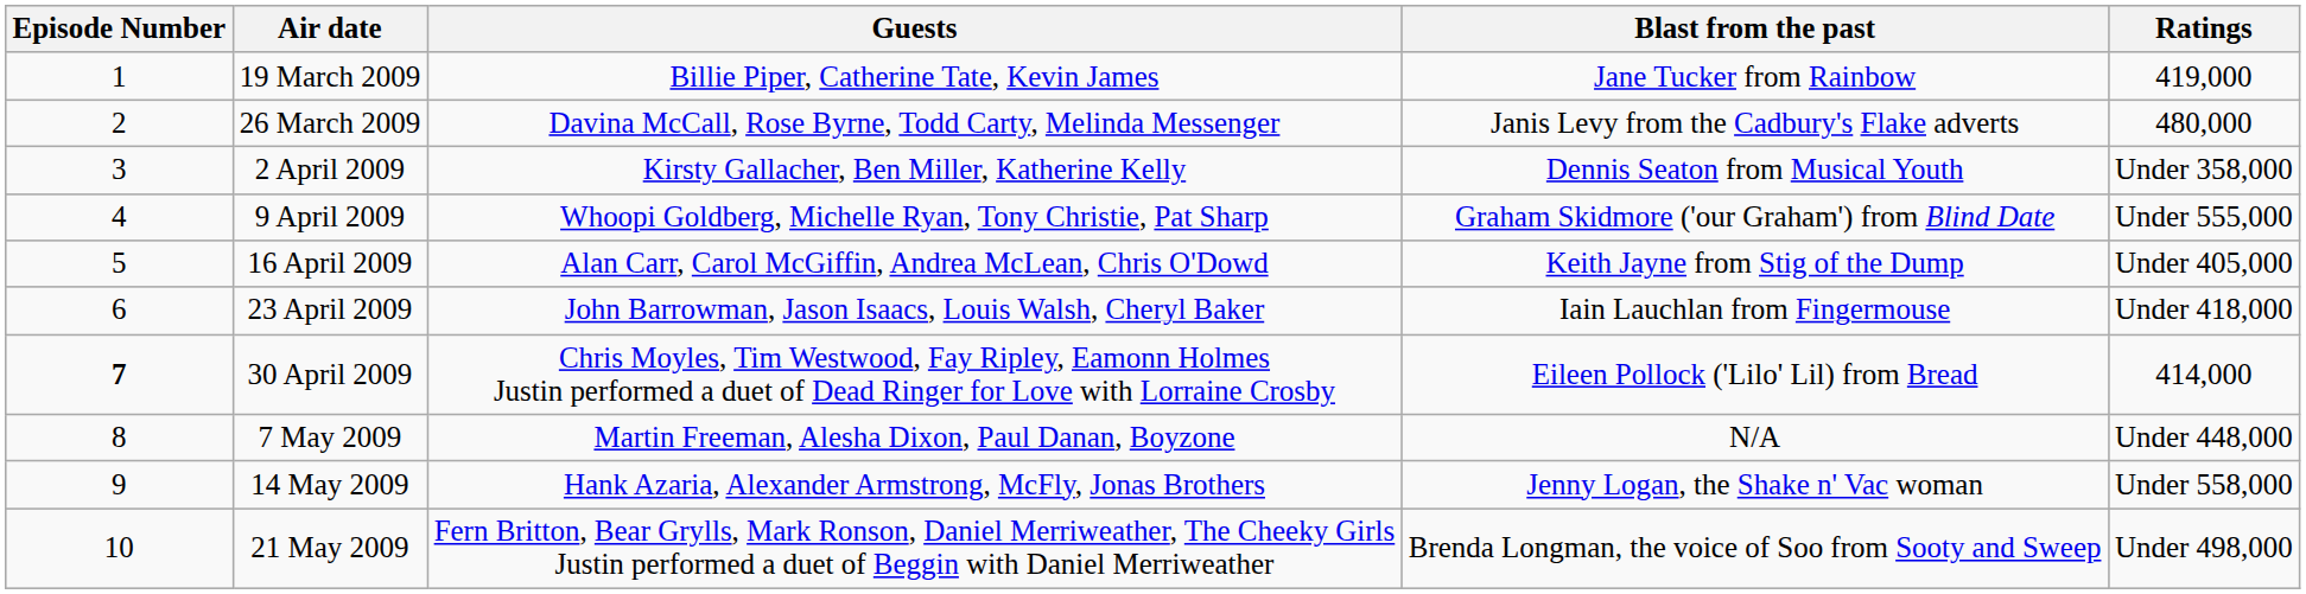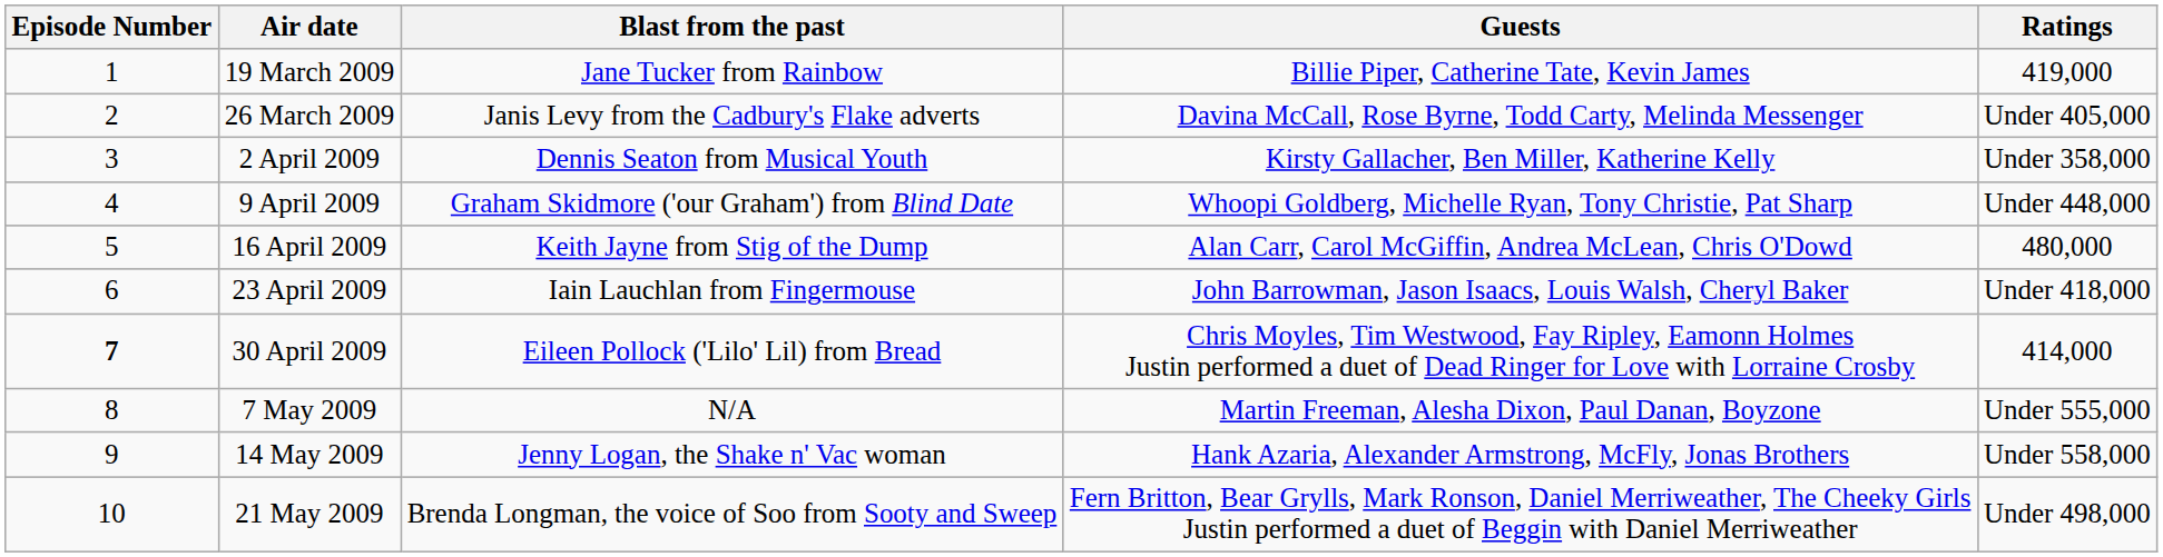columns swapped: Guests <-> Blast from the past
26 March 2009 | Ratings: 480,000 -> Under 405,000
9 April 2009 | Ratings: Under 555,000 -> Under 448,000
16 April 2009 | Ratings: Under 405,000 -> 480,000
7 May 2009 | Ratings: Under 448,000 -> Under 555,000
